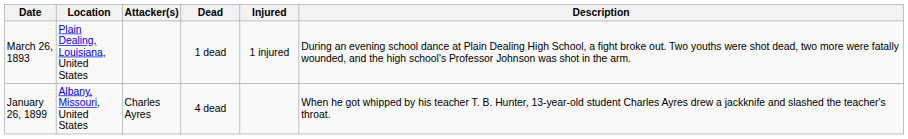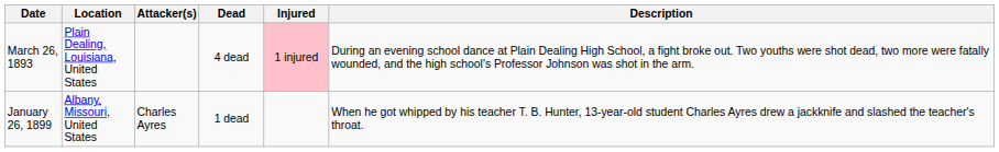March 26, 1893 | Dead: 1 dead -> 4 dead
March 26, 1893 | Injured: no background -> pink background
January 26, 1899 | Dead: 4 dead -> 1 dead
